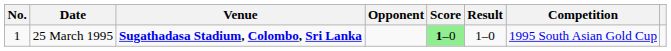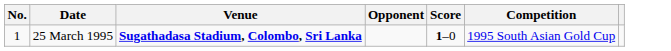- column: Result | 1–0
25 March 1995 | Score: lightgreen background -> no background
